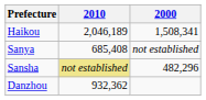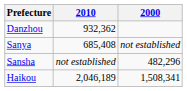rows swapped: Haikou <-> Danzhou
Sansha | 2010: khaki background -> no background
